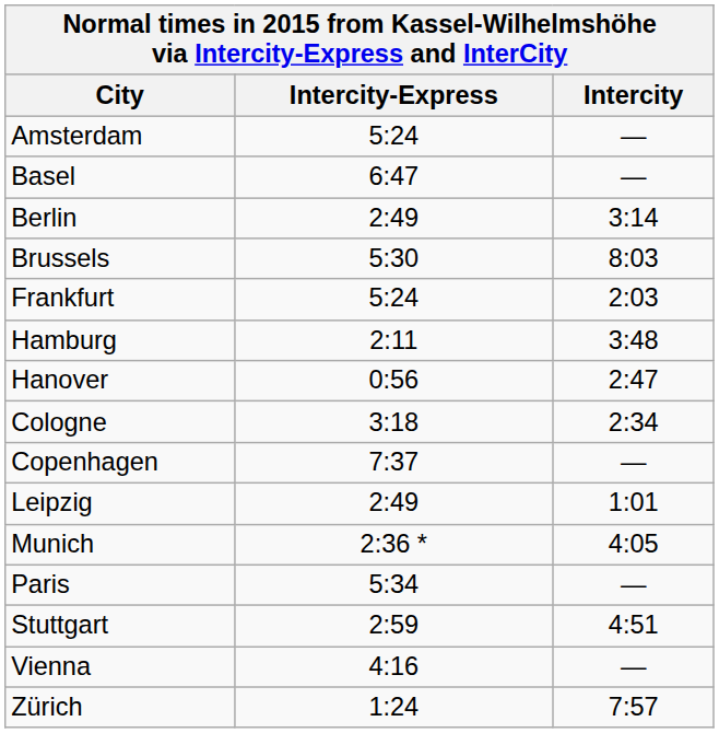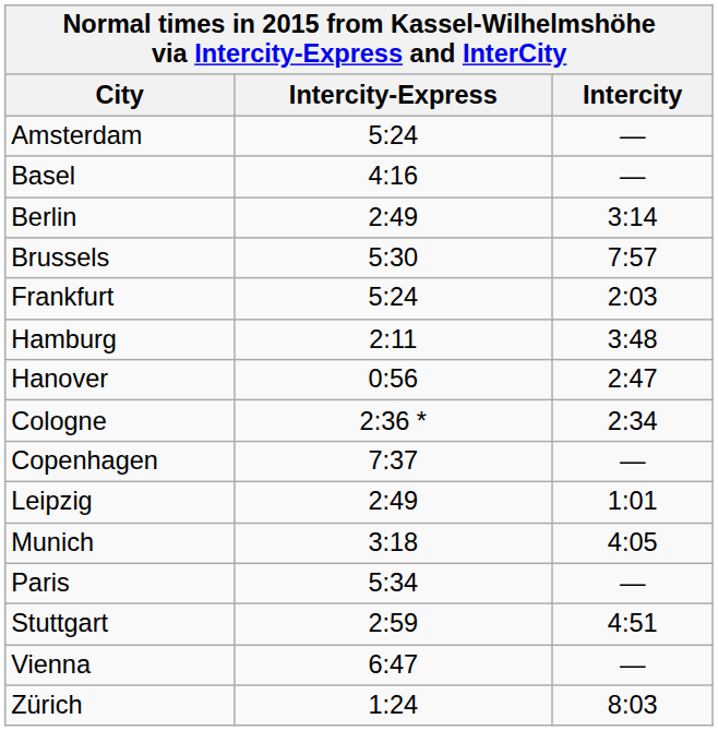Basel | Intercity-Express: 6:47 -> 4:16
Brussels | Intercity: 8:03 -> 7:57
Cologne | Intercity-Express: 3:18 -> 2:36 *
Munich | Intercity-Express: 2:36 * -> 3:18
Vienna | Intercity-Express: 4:16 -> 6:47
Zürich | Intercity: 7:57 -> 8:03
